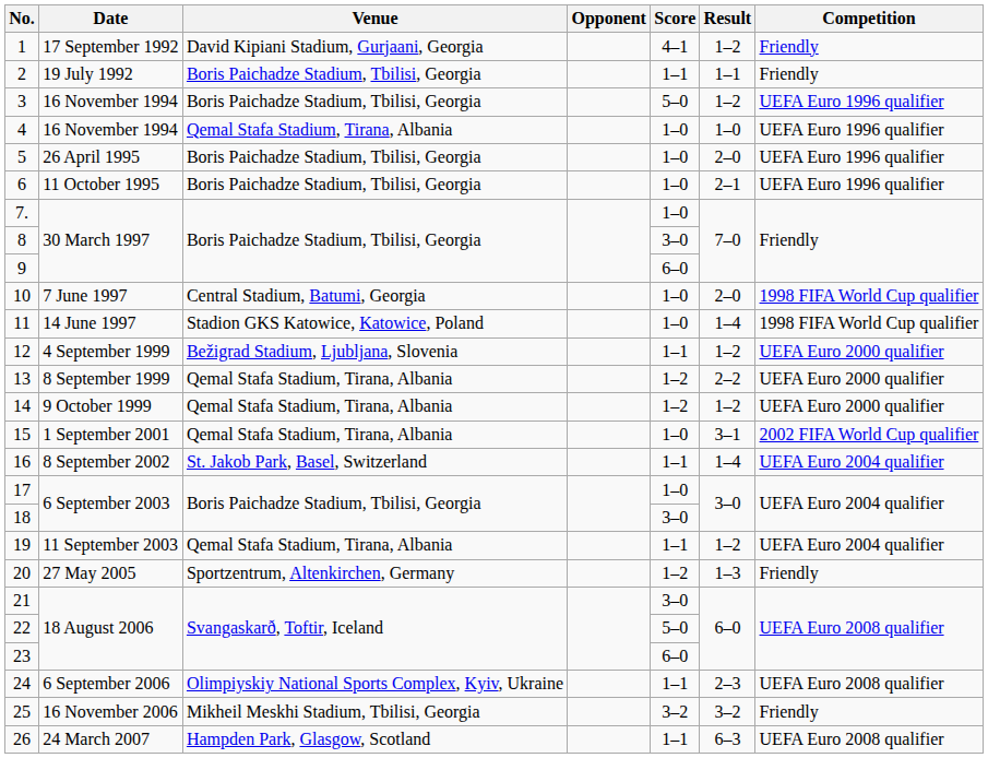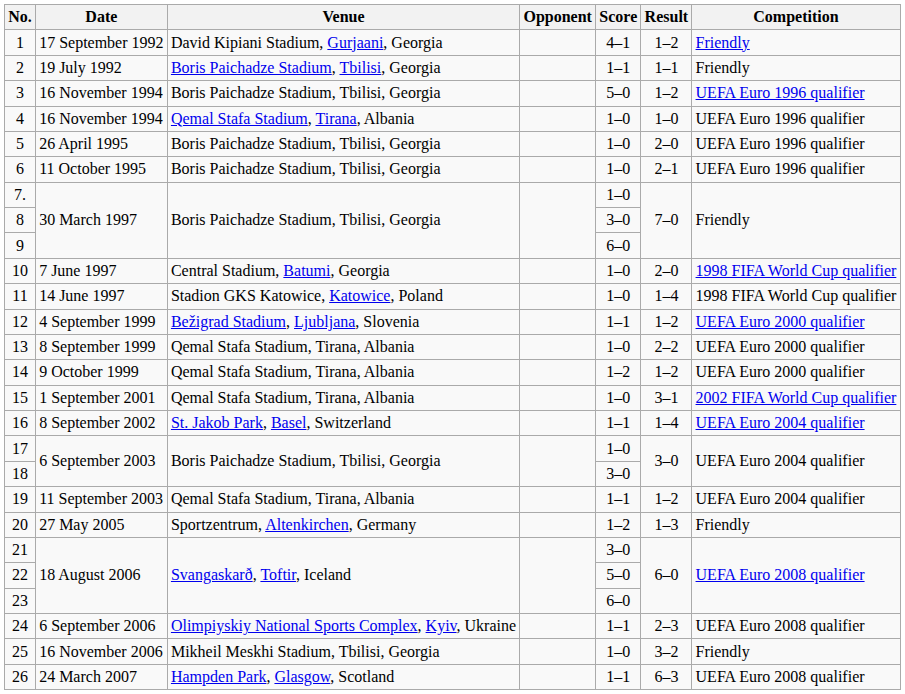13 | Score: 1–2 -> 1–0
25 | Score: 3–2 -> 1–0
